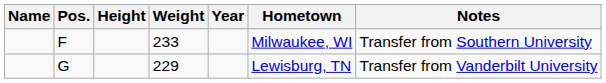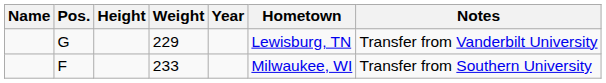rows swapped: F <-> G
